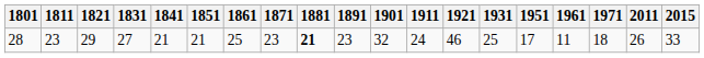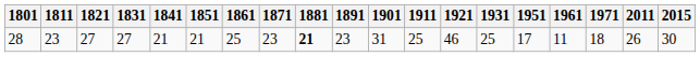28 | 1821: 29 -> 27
28 | 1901: 32 -> 31
28 | 1911: 24 -> 25
28 | 2015: 33 -> 30
